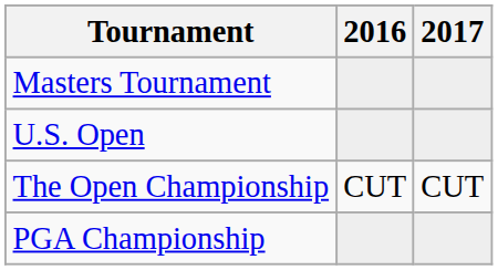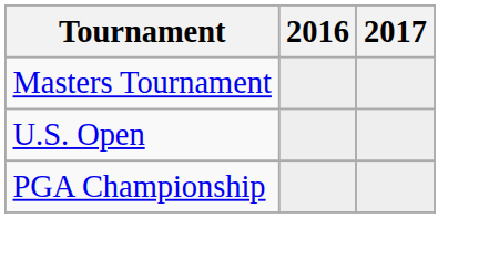- row: The Open Championship | CUT | CUT
